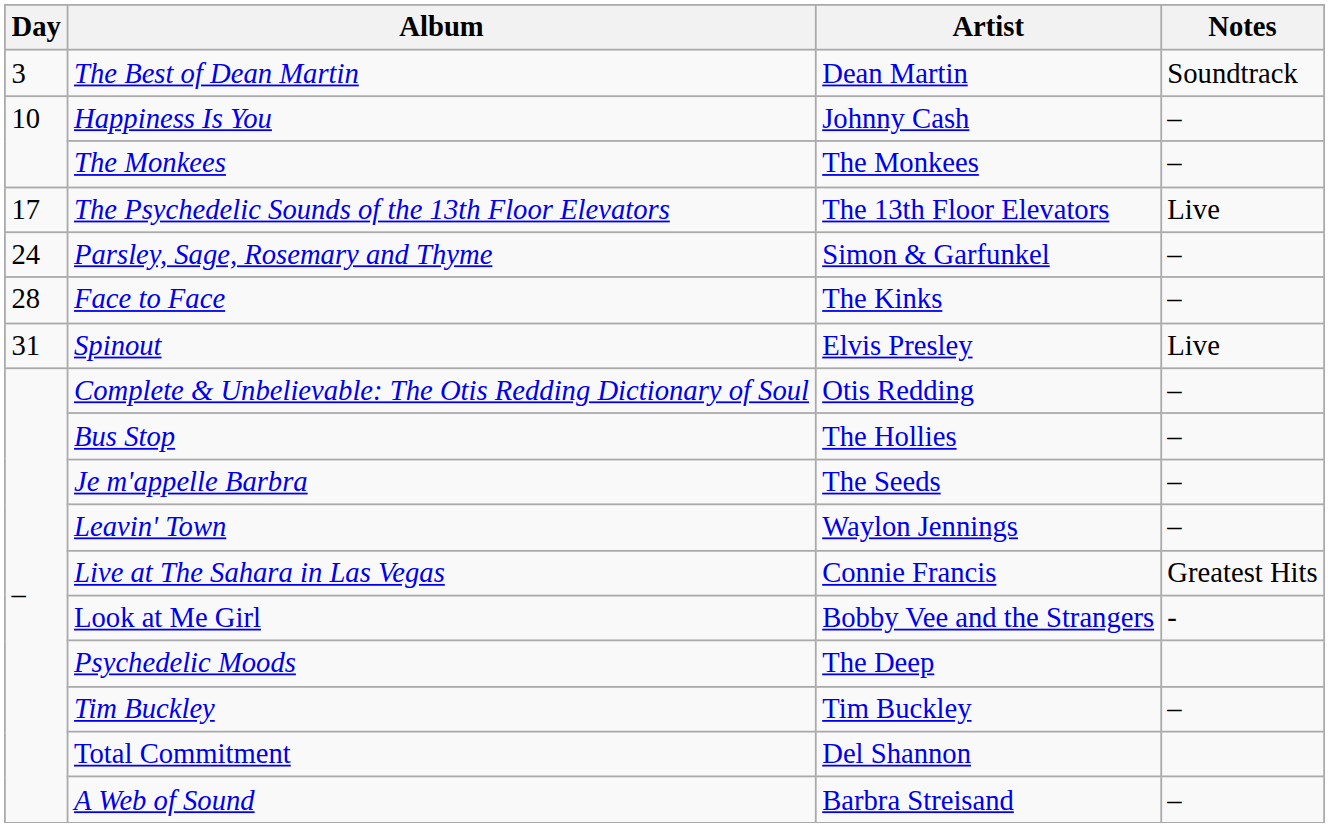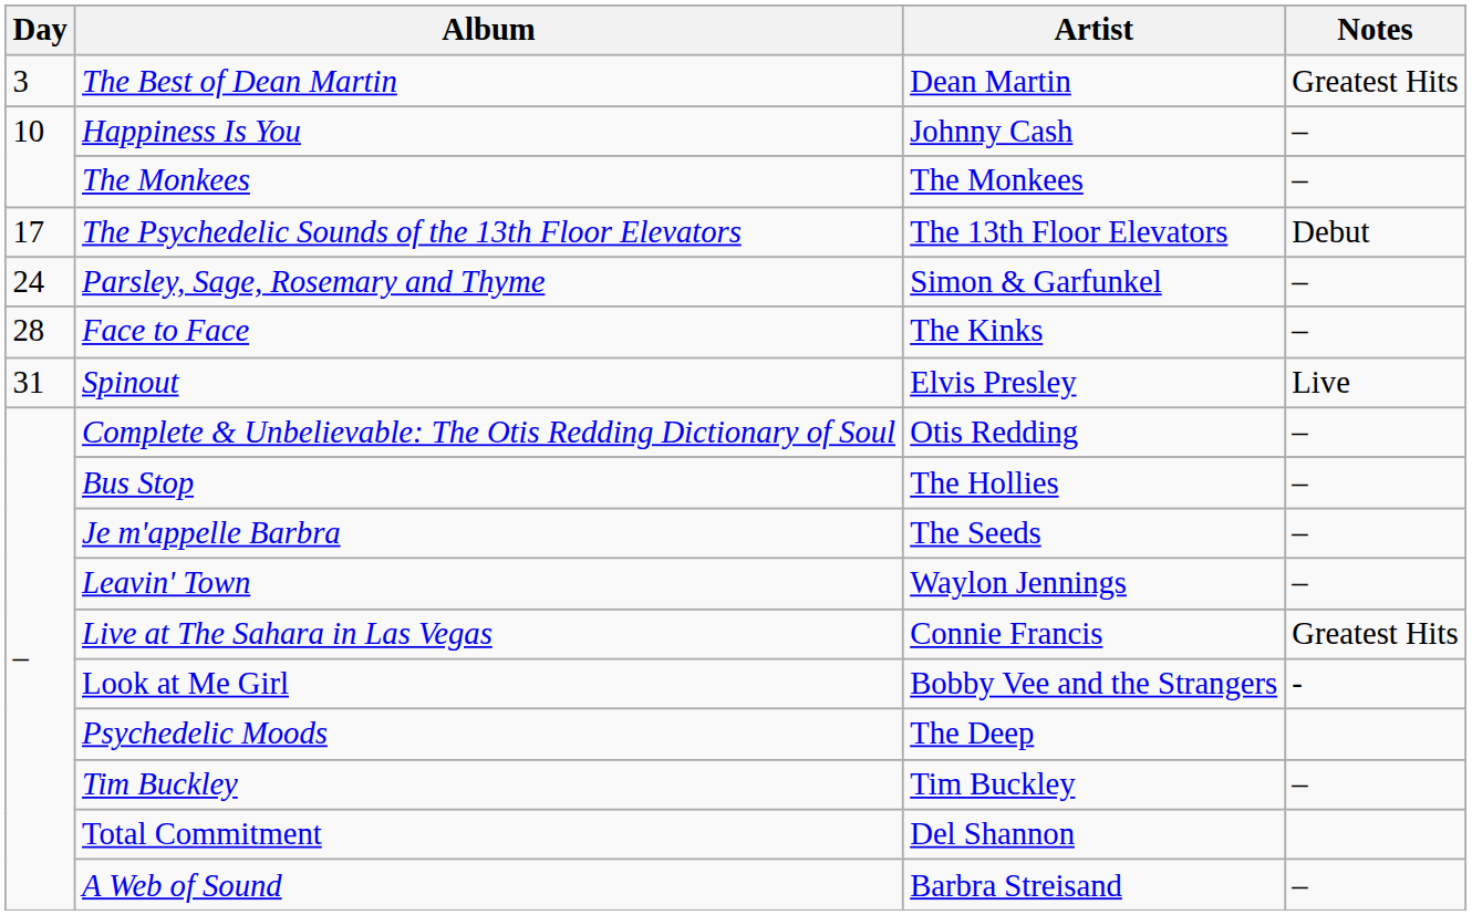The Best of Dean Martin | Notes: Soundtrack -> Greatest Hits
The Psychedelic Sounds of the 13th Floor Elevators | Notes: Live -> Debut
